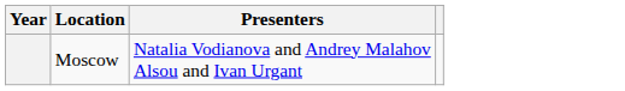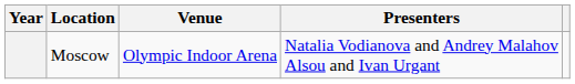+ column: Venue | Olympic Indoor Arena
